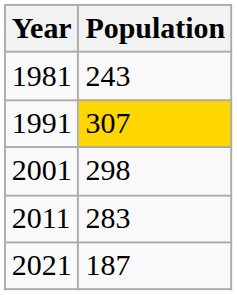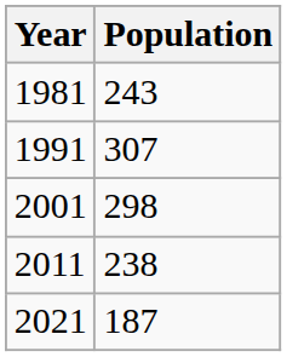1991 | Population: gold background -> no background
2011 | Population: 283 -> 238
